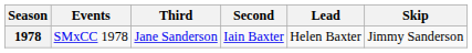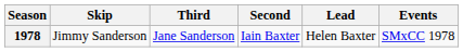columns swapped: Skip <-> Events
